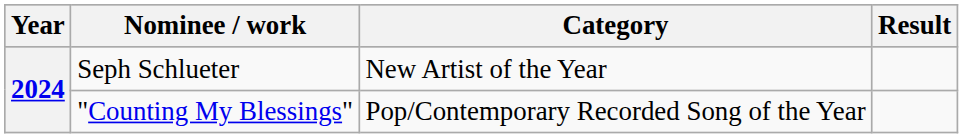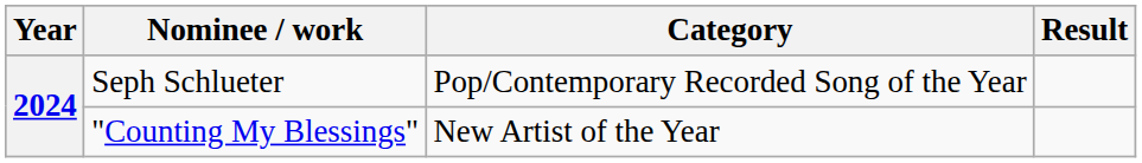Seph Schlueter | Category: New Artist of the Year -> Pop/Contemporary Recorded Song of the Year
"Counting My Blessings" | Category: Pop/Contemporary Recorded Song of the Year -> New Artist of the Year
